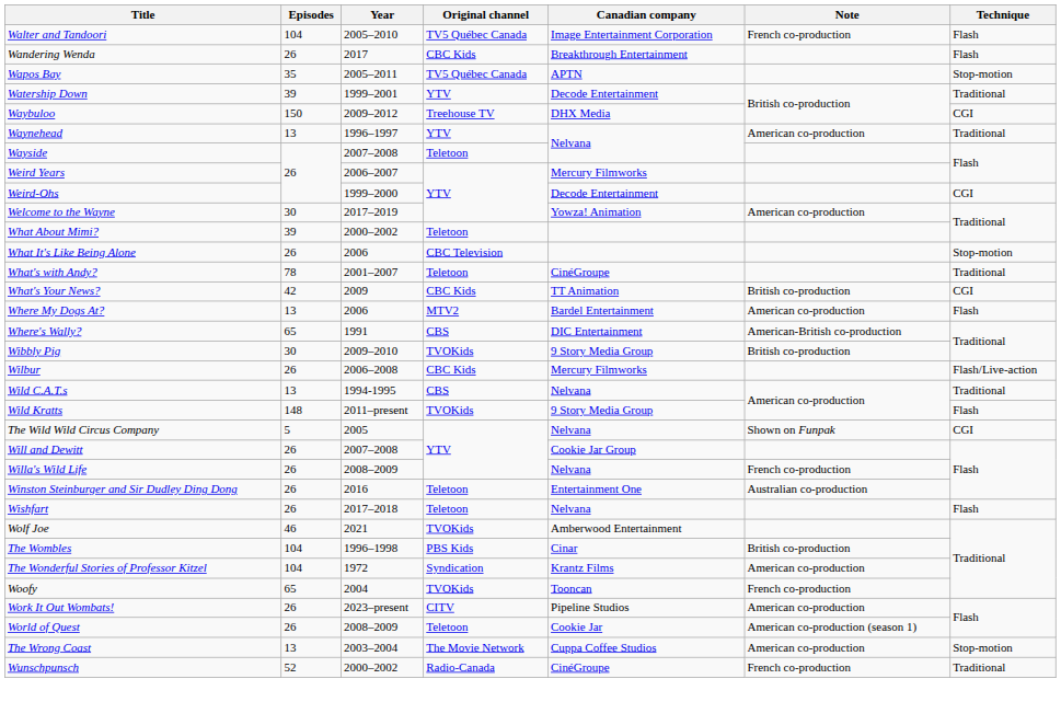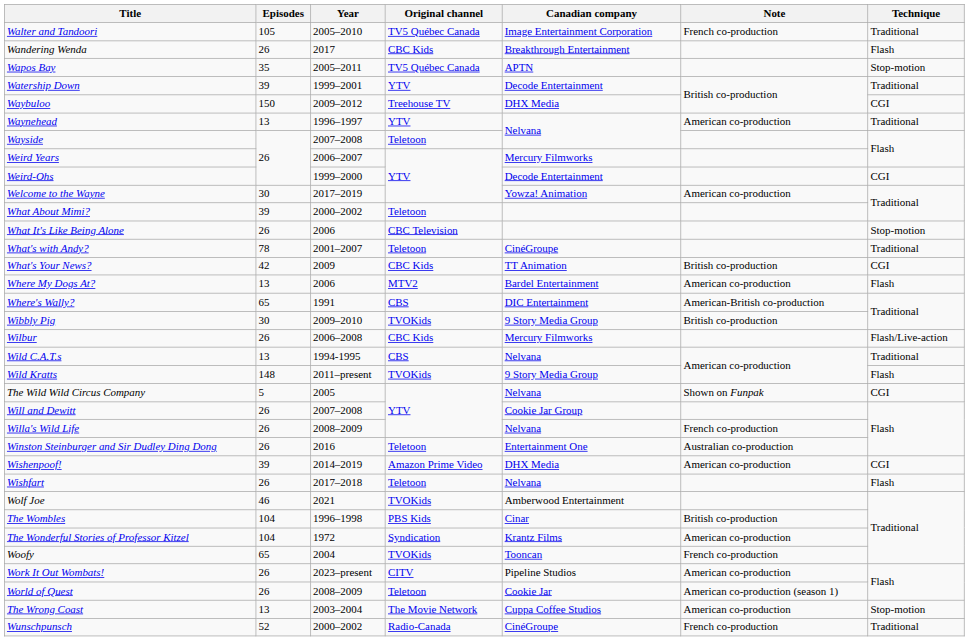Walter and Tandoori | Episodes: 104 -> 105
Walter and Tandoori | Technique: Flash -> Traditional
+ row: Wishenpoof! | 39 | 2014–2019 | Amazon Prime Video | DHX Media | American co-production | CGI
